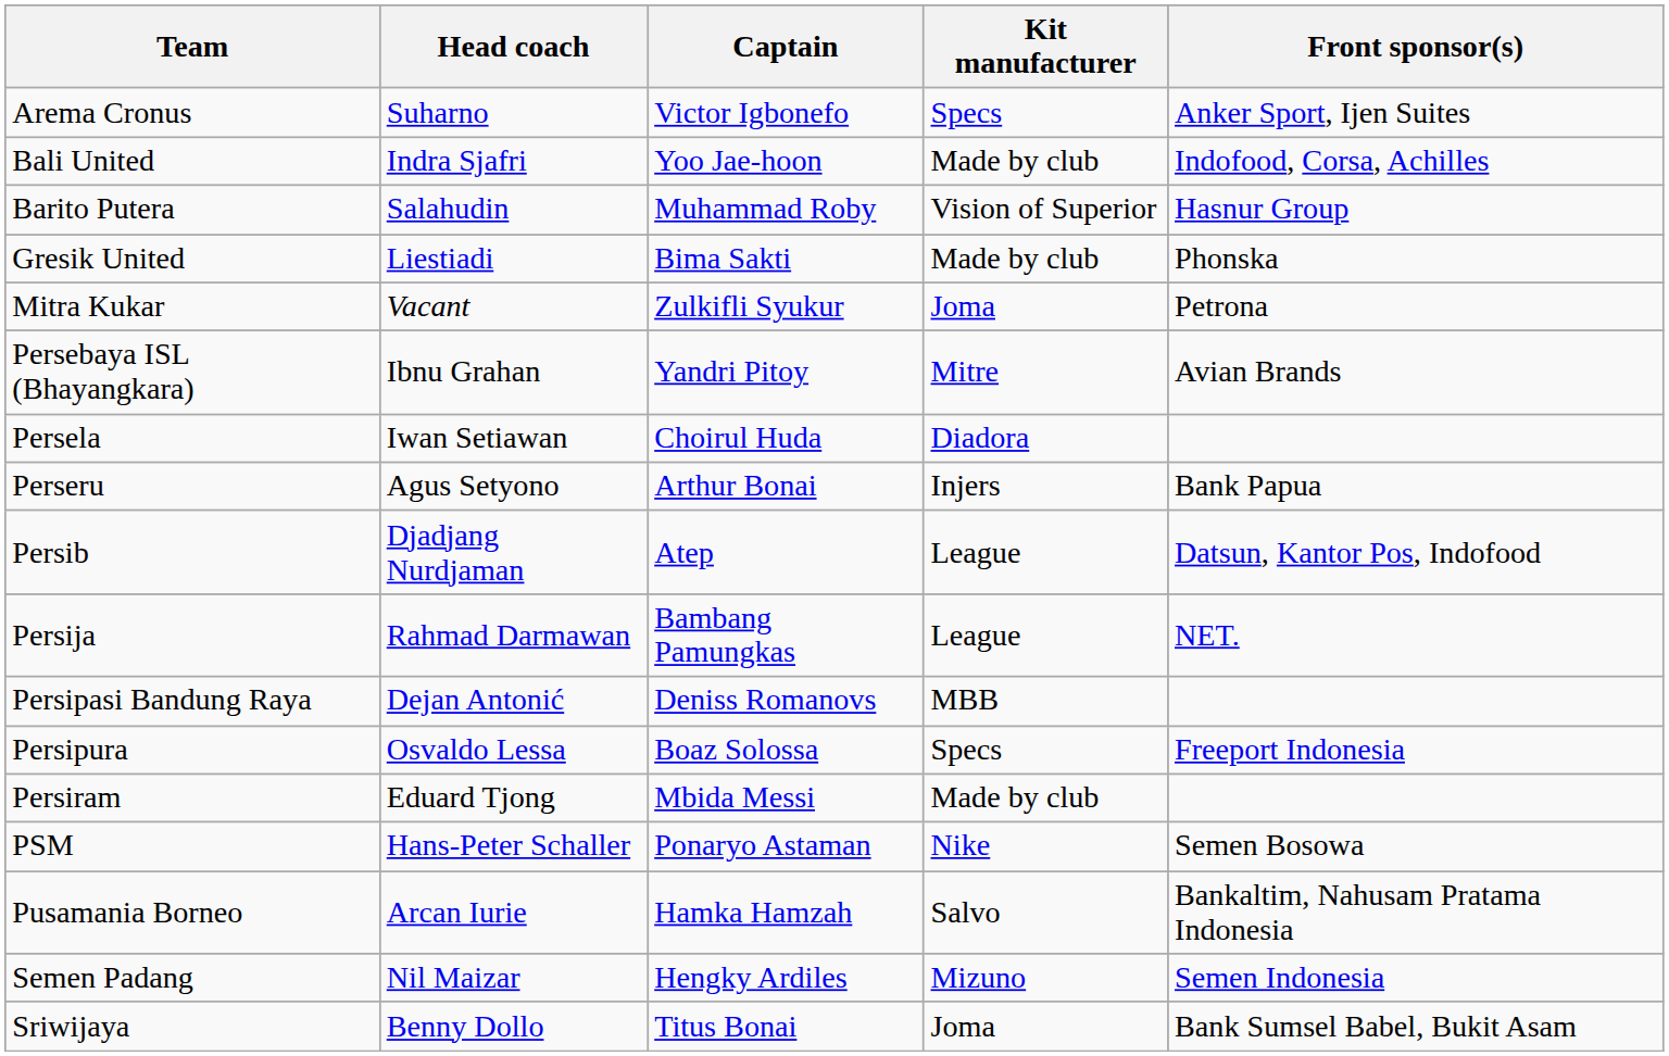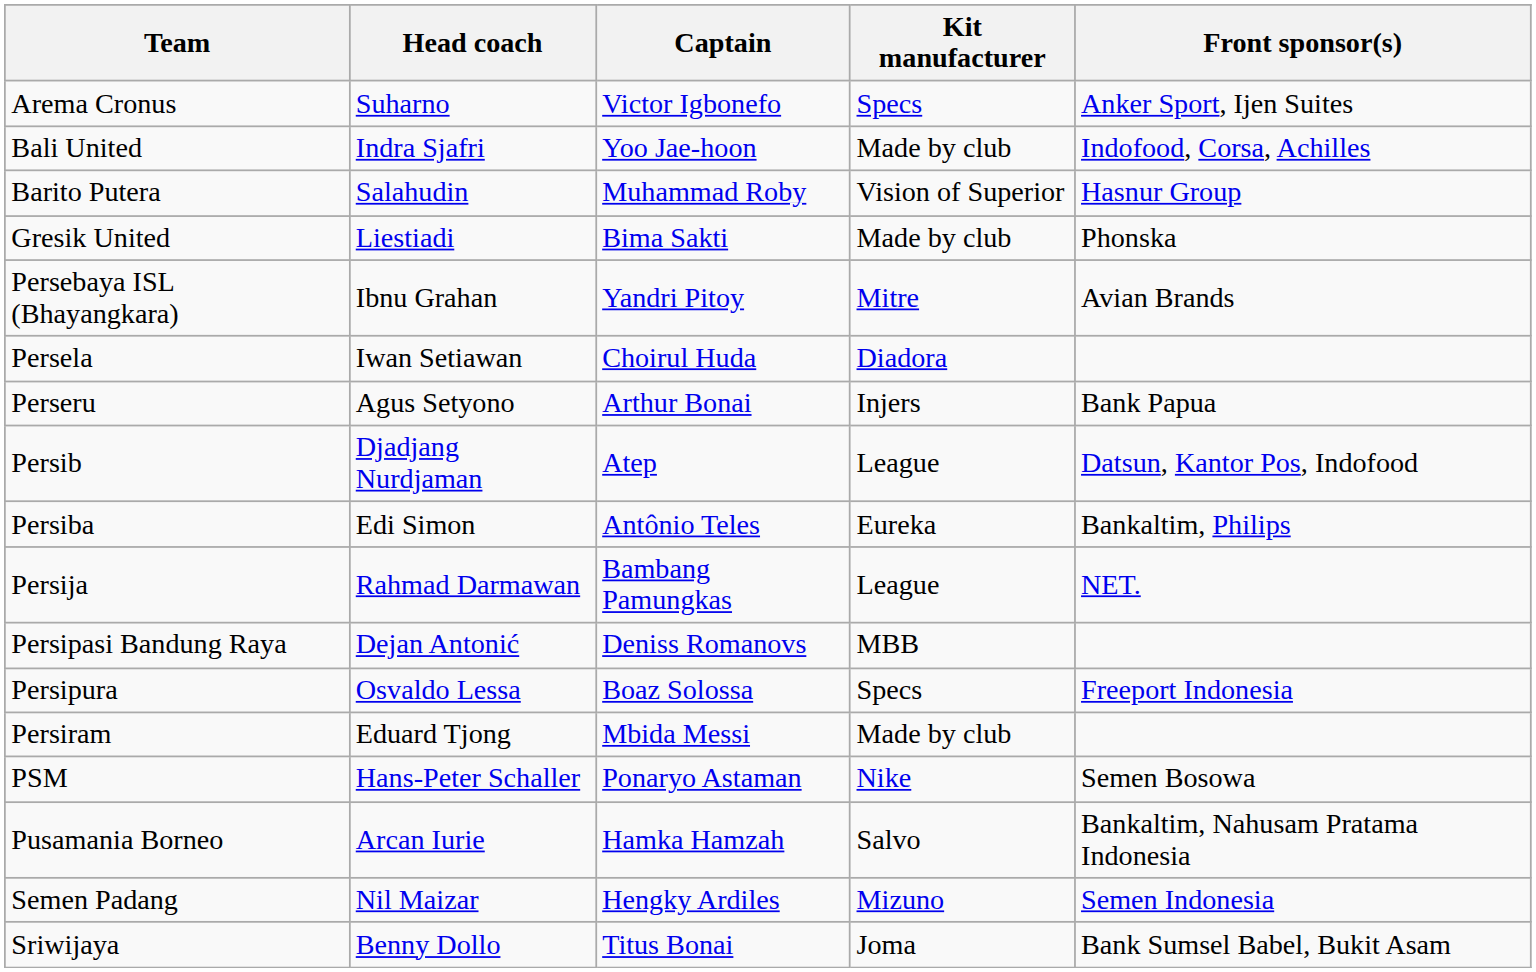- row: Mitra Kukar | Vacant | Zulkifli Syukur | Joma | Petrona
+ row: Persiba | Edi Simon | Antônio Teles | Eureka | Bankaltim, Philips
